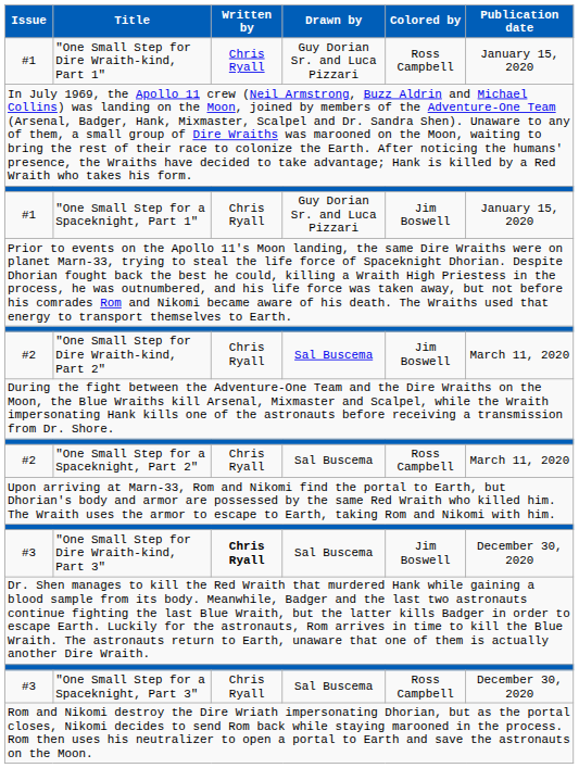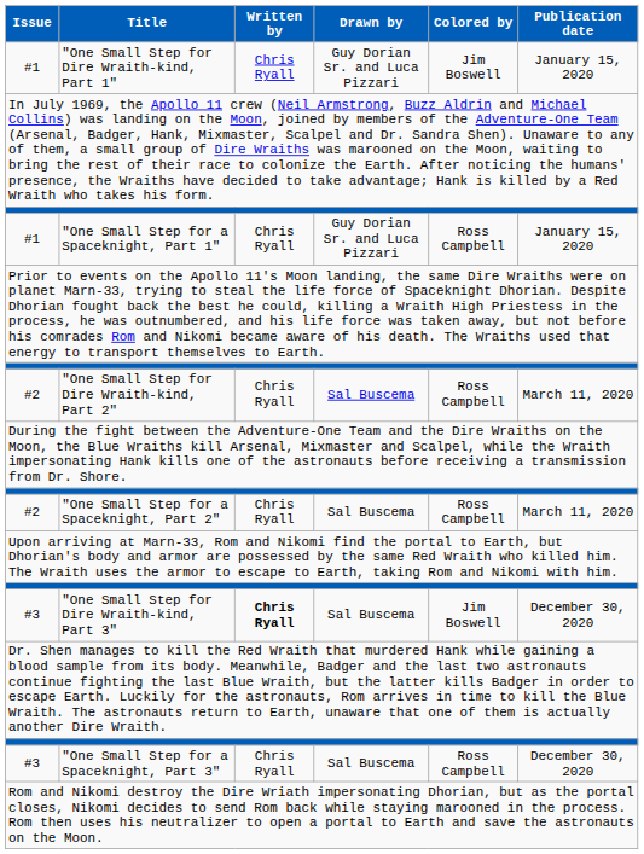"One Small Step for Dire Wraith-kind, Part 1" | Colored by: Ross Campbell -> Jim Boswell
"One Small Step for a Spaceknight, Part 1" | Colored by: Jim Boswell -> Ross Campbell
"One Small Step for Dire Wraith-kind, Part 2" | Colored by: Jim Boswell -> Ross Campbell
